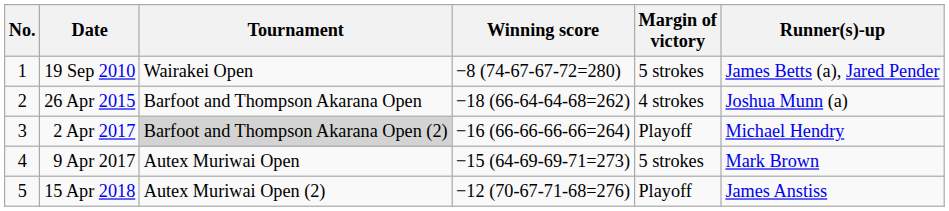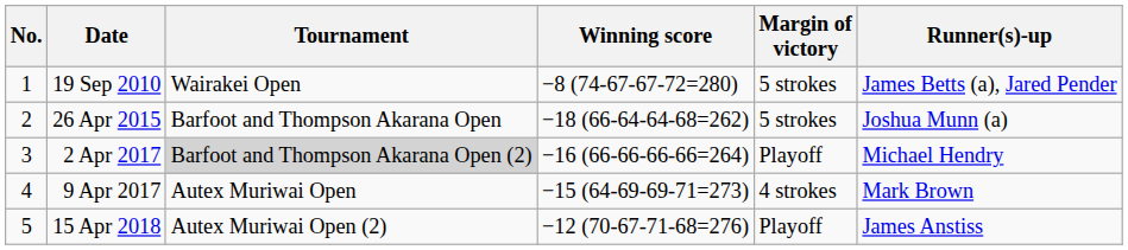26 Apr 2015 | Margin of victory: 4 strokes -> 5 strokes
9 Apr 2017 | Margin of victory: 5 strokes -> 4 strokes
